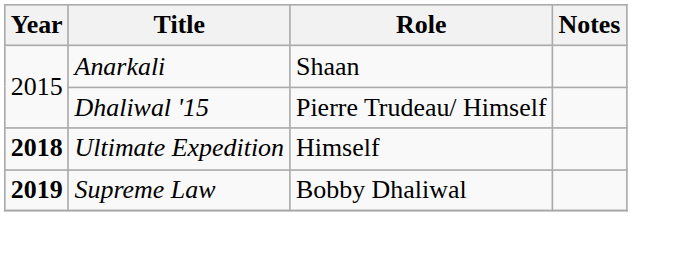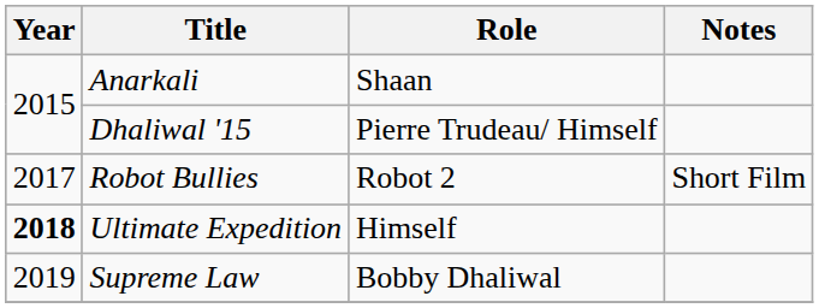+ row: 2017 | Robot Bullies | Robot 2 | Short Film
Supreme Law | Year: bold -> normal
